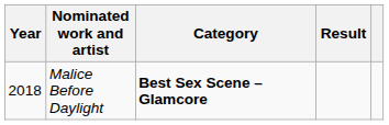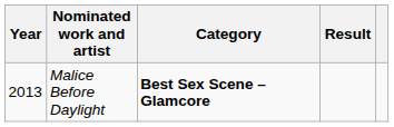Malice Before Daylight | Year: 2018 -> 2013
